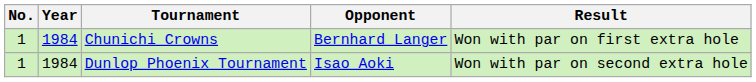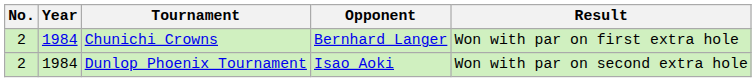Chunichi Crowns | No.: 1 -> 2
Dunlop Phoenix Tournament | No.: 1 -> 2
